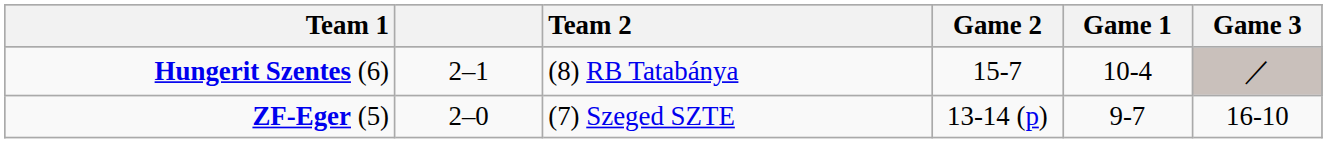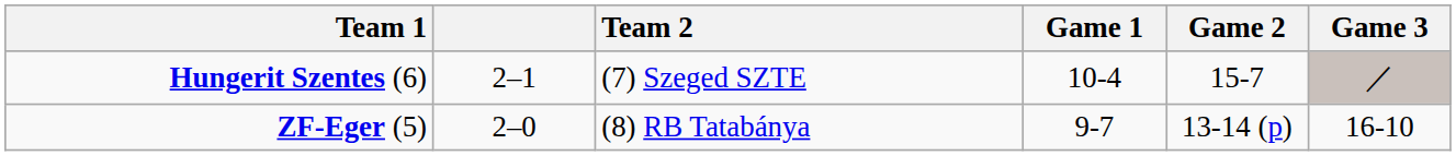columns swapped: Game 1 <-> Game 2
Hungerit Szentes (6) | Team 2: (8) RB Tatabánya -> (7) Szeged SZTE
ZF-Eger (5) | Team 2: (7) Szeged SZTE -> (8) RB Tatabánya
